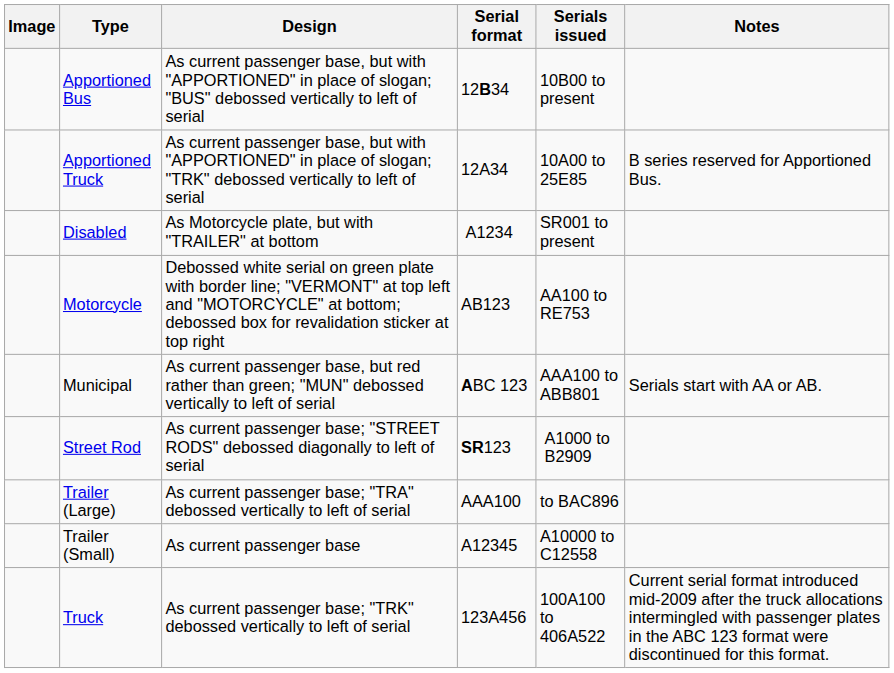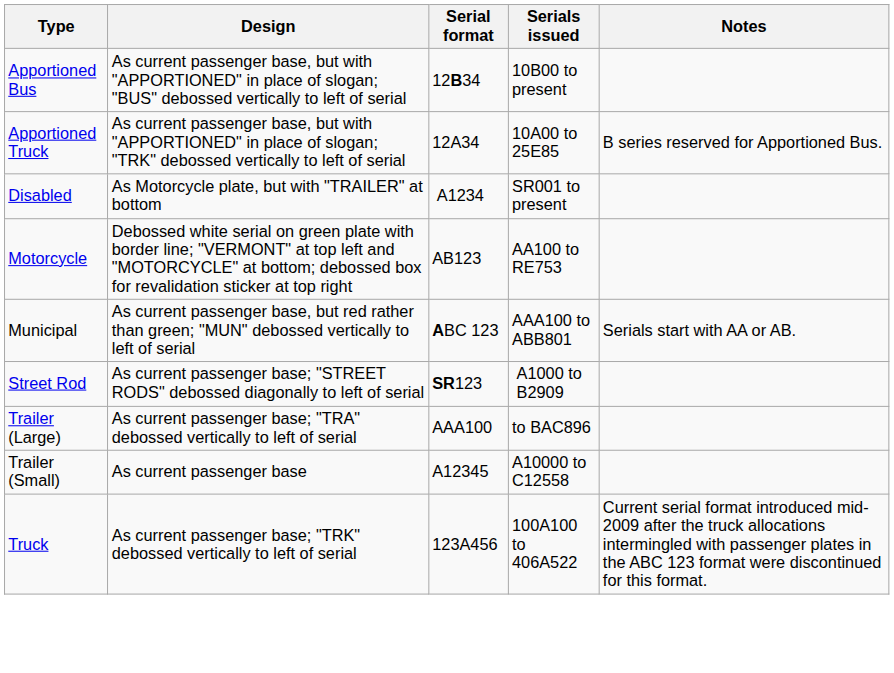- column: Image
